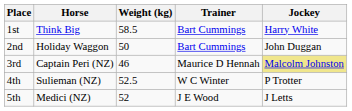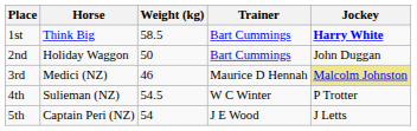1st | Jockey: normal -> bold
3rd | Horse: Captain Peri (NZ) -> Medici (NZ)
4th | Weight (kg): 52.5 -> 54.5
5th | Horse: Medici (NZ) -> Captain Peri (NZ)
5th | Weight (kg): 52 -> 54
